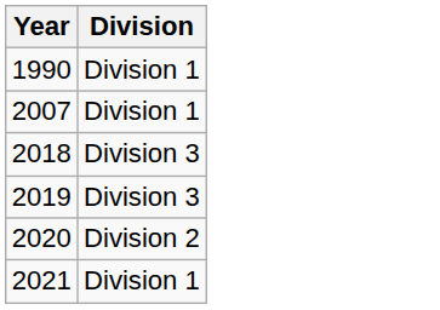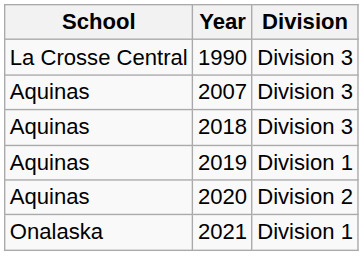+ column: School | La Crosse Central | Aquinas | Aquinas | Aquinas | Aquinas | Onalaska
1990 | Division: Division 1 -> Division 3
2007 | Division: Division 1 -> Division 3
2019 | Division: Division 3 -> Division 1
